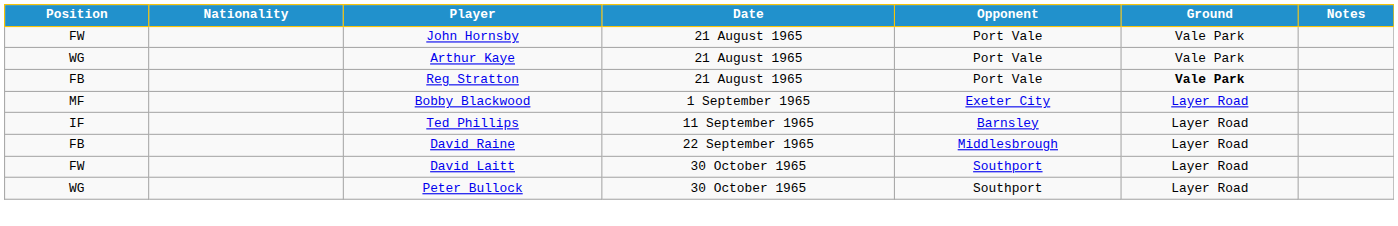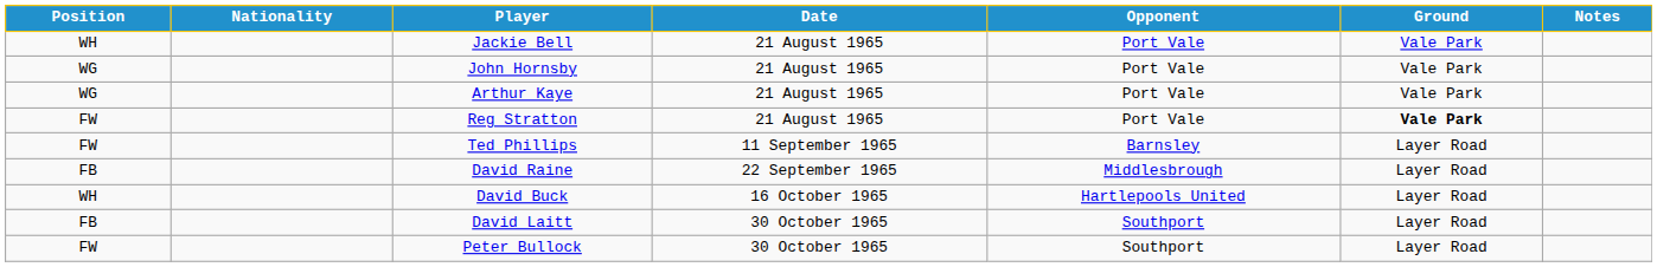+ row: WH | Jackie Bell | 21 August 1965 | Port Vale | Vale Park
John Hornsby | Position: FW -> WG
Reg Stratton | Position: FB -> FW
- row: MF | Bobby Blackwood | 1 September 1965 | Exeter City | Layer Road
Ted Phillips | Position: IF -> FW
+ row: WH | David Buck | 16 October 1965 | Hartlepools United | Layer Road
David Laitt | Position: FW -> FB
Peter Bullock | Position: WG -> FW
